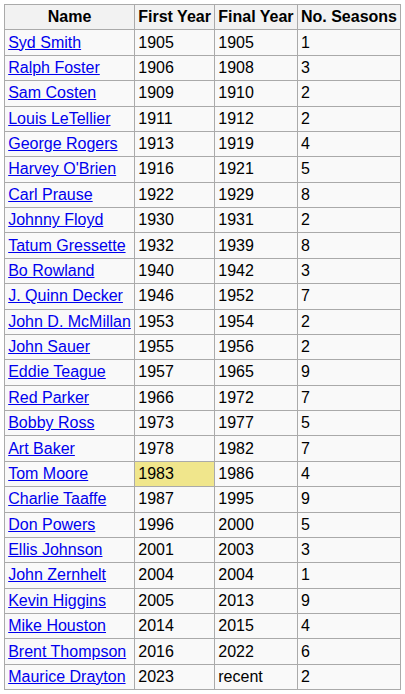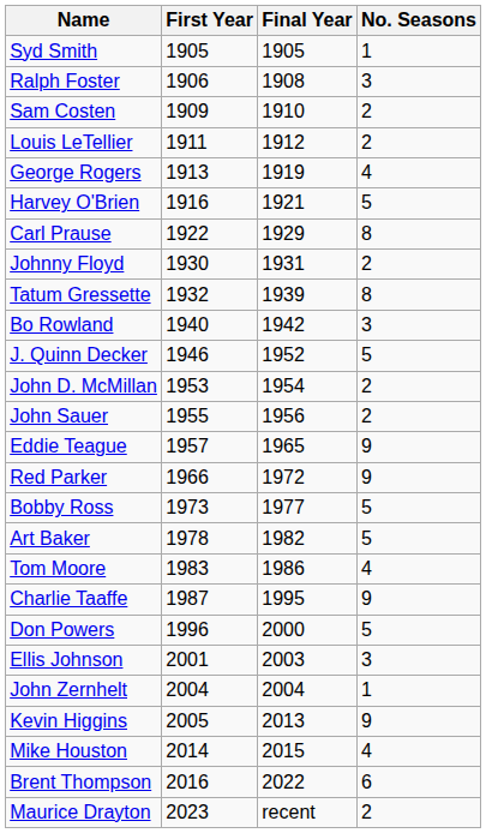J. Quinn Decker | No. Seasons: 7 -> 5
Red Parker | No. Seasons: 7 -> 9
Art Baker | No. Seasons: 7 -> 5
Tom Moore | First Year: khaki background -> no background
